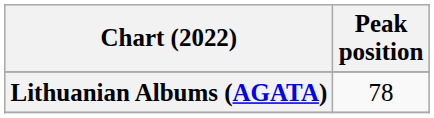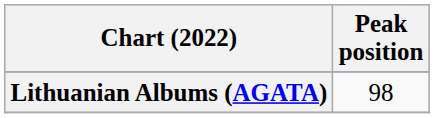Lithuanian Albums (AGATA) | Peak position: 78 -> 98
